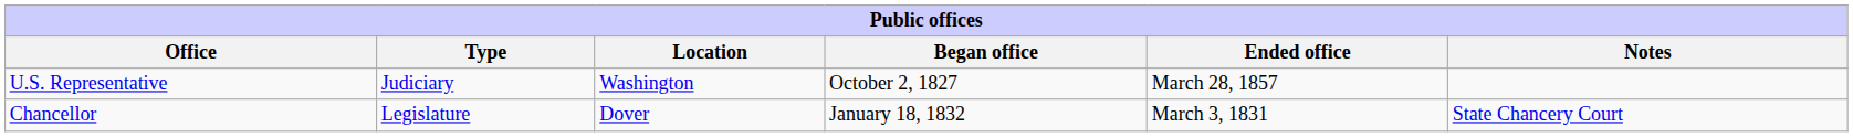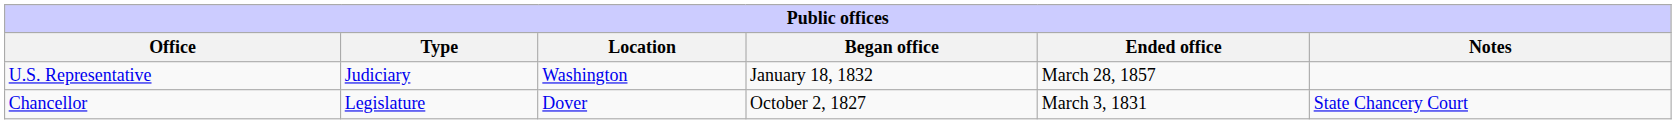U.S. Representative | Began office: October 2, 1827 -> January 18, 1832
Chancellor | Began office: January 18, 1832 -> October 2, 1827
